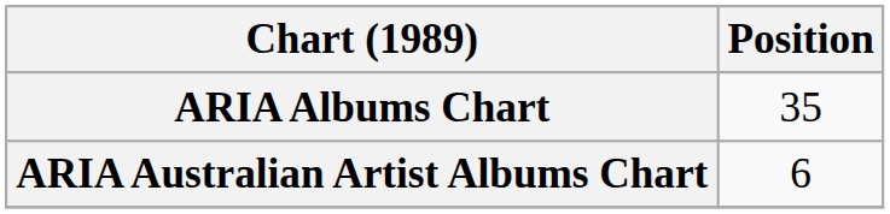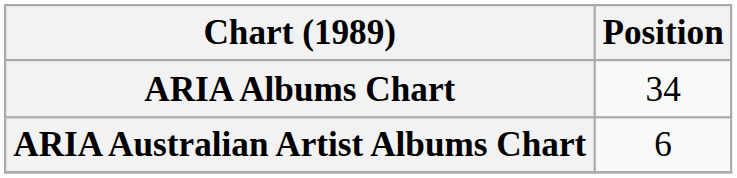ARIA Albums Chart | Position: 35 -> 34
